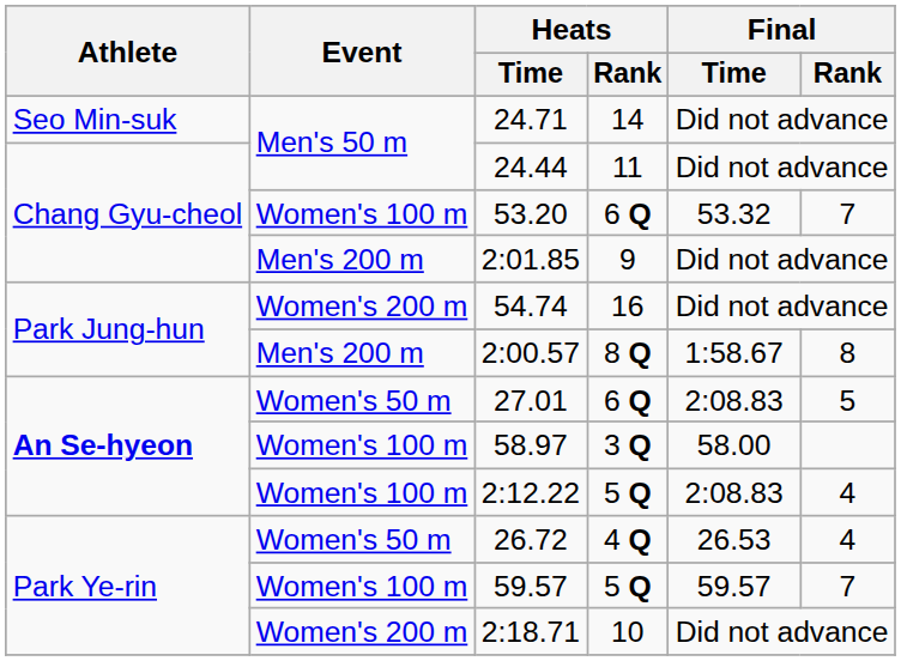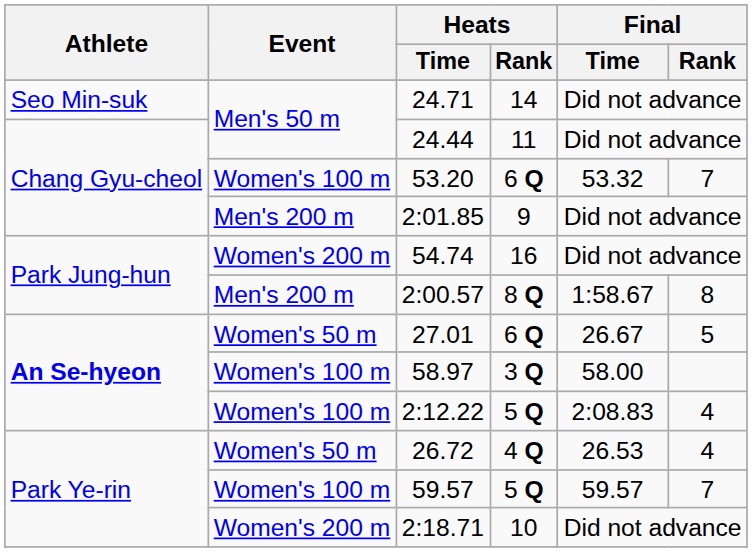27.01 | Final / Time: 2:08.83 -> 26.67
